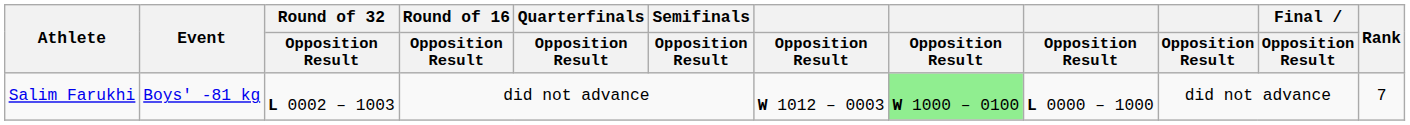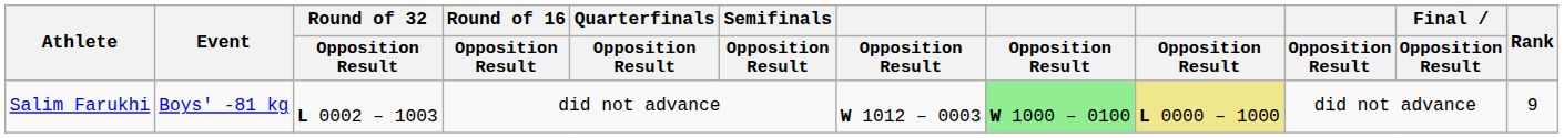Salim Farukhi | column 9: no background -> khaki background
Salim Farukhi | Rank: 7 -> 9
